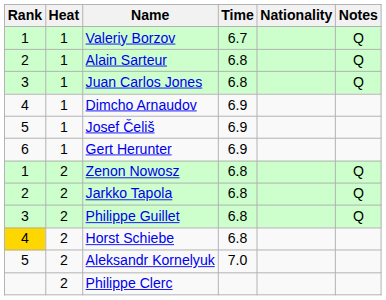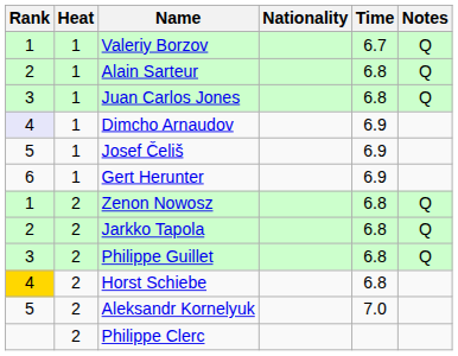columns swapped: Nationality <-> Time
Dimcho Arnaudov | Rank: no background -> lavender background
